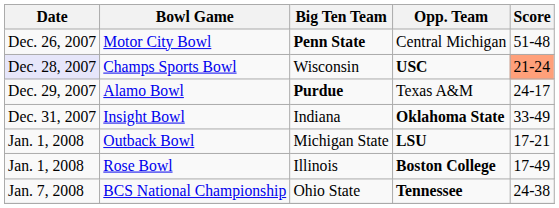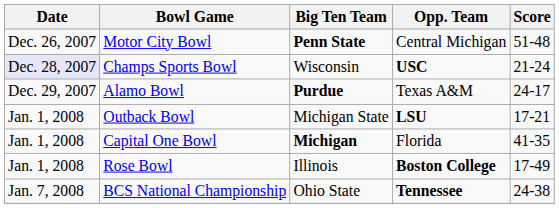Champs Sports Bowl | Score: lightsalmon background -> no background
- row: Dec. 31, 2007 | Insight Bowl | Indiana | Oklahoma State | 33-49
+ row: Jan. 1, 2008 | Capital One Bowl | Michigan | Florida | 41-35
